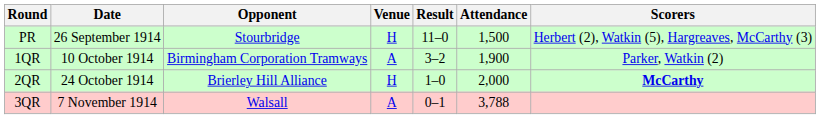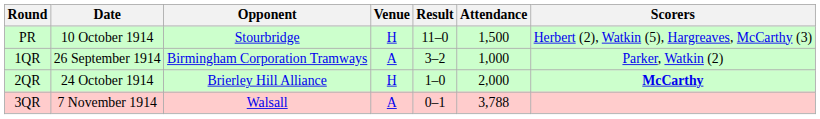PR | Date: 26 September 1914 -> 10 October 1914
1QR | Date: 10 October 1914 -> 26 September 1914
1QR | Attendance: 1,900 -> 1,000
